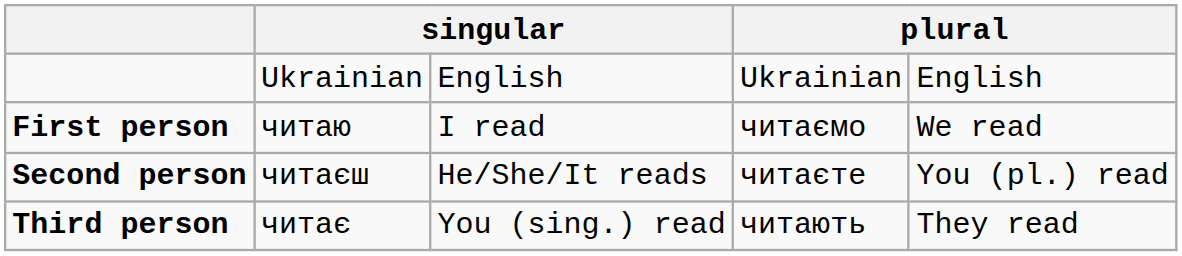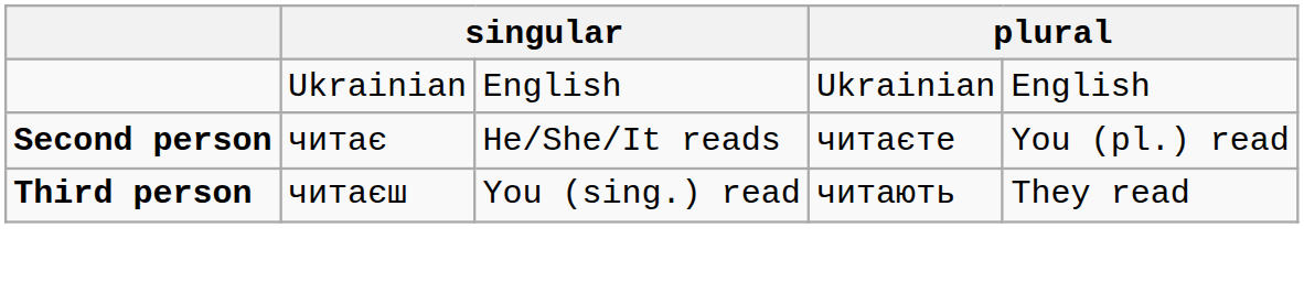- row: First person | читаю | I read | читаємо | We read
Second person | column 2: читаєш -> читає
Third person | column 2: читає -> читаєш
